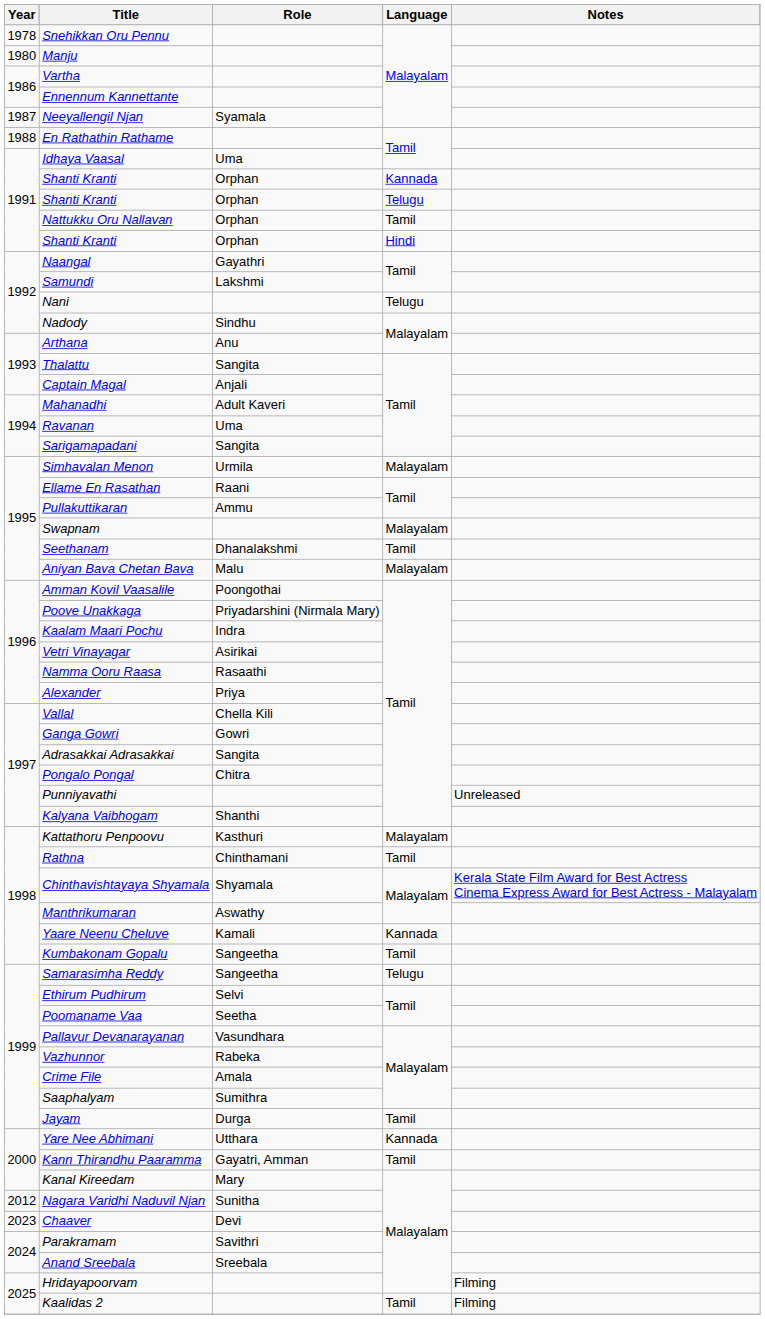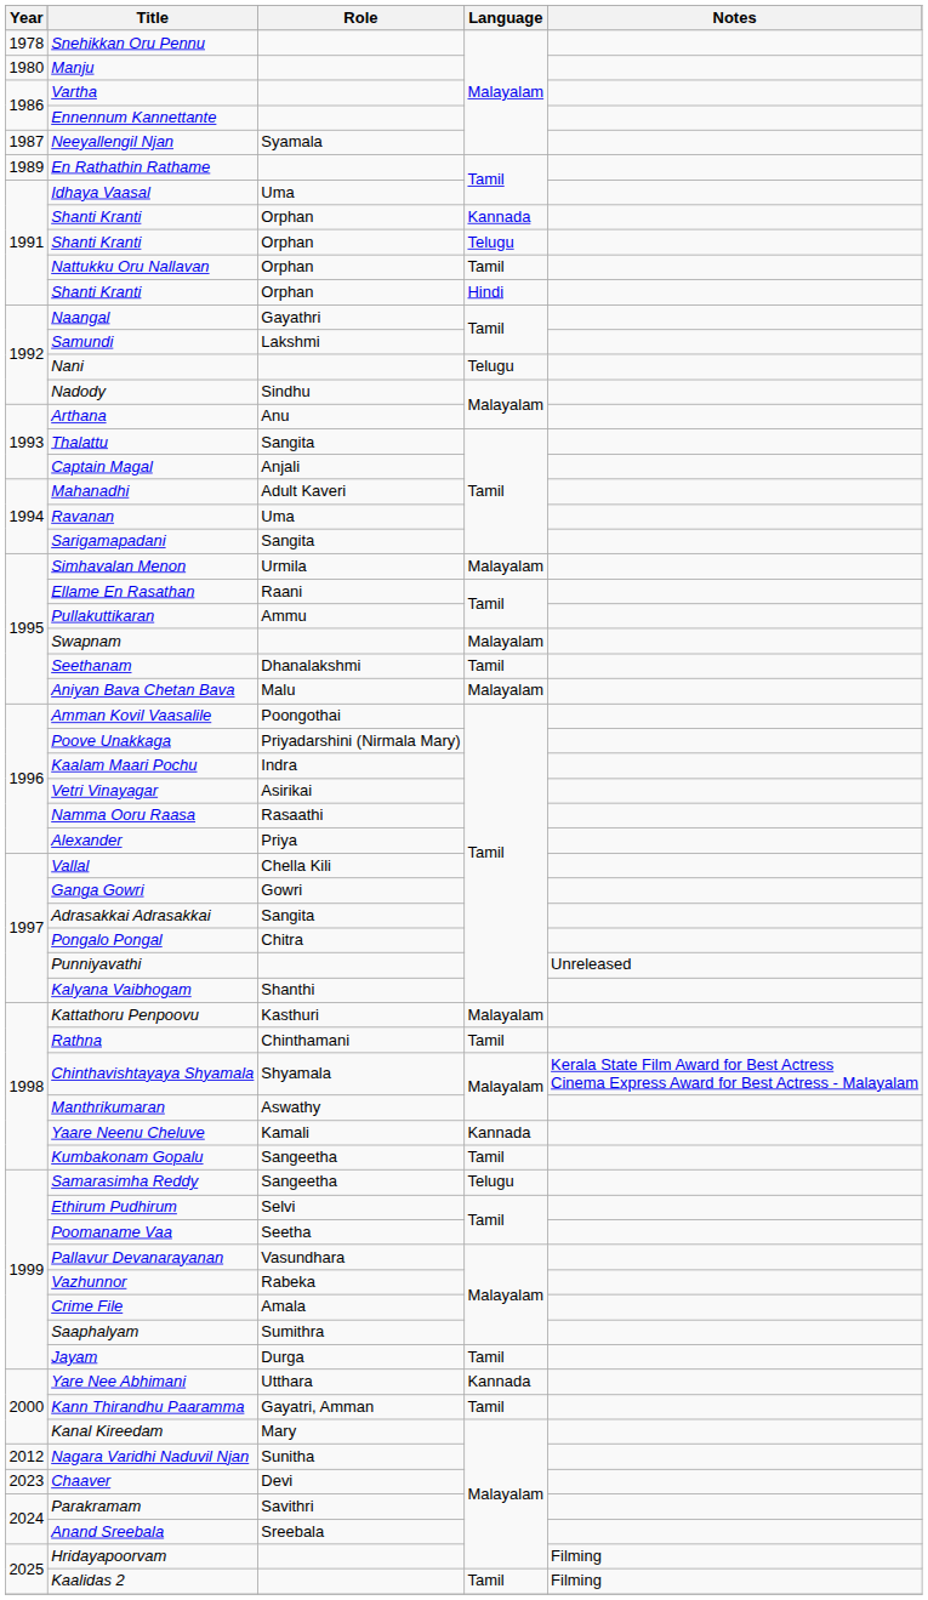En Rathathin Rathame | Year: 1988 -> 1989
